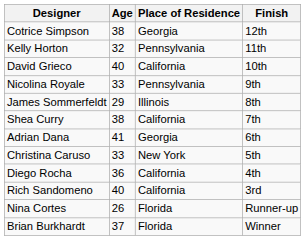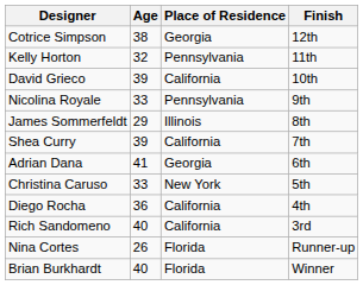David Grieco | Age: 40 -> 39
Shea Curry | Age: 38 -> 39
Brian Burkhardt | Age: 37 -> 40
